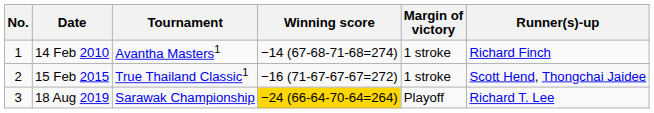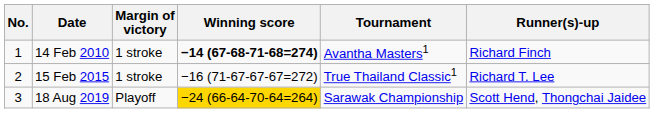columns swapped: Tournament <-> Margin of victory
14 Feb 2010 | Winning score: normal -> bold
15 Feb 2015 | Runner(s)-up: Scott Hend, Thongchai Jaidee -> Richard T. Lee
18 Aug 2019 | Runner(s)-up: Richard T. Lee -> Scott Hend, Thongchai Jaidee
